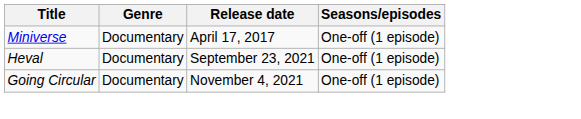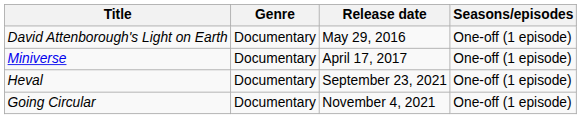+ row: David Attenborough's Light on Earth | Documentary | May 29, 2016 | One-off (1 episode)
